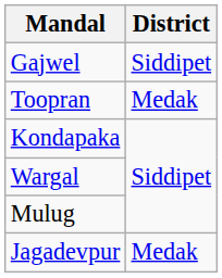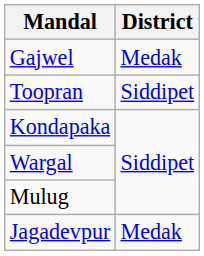Gajwel | District: Siddipet -> Medak
Toopran | District: Medak -> Siddipet
